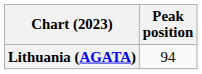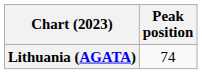Lithuania (AGATA) | Peak position: 94 -> 74
